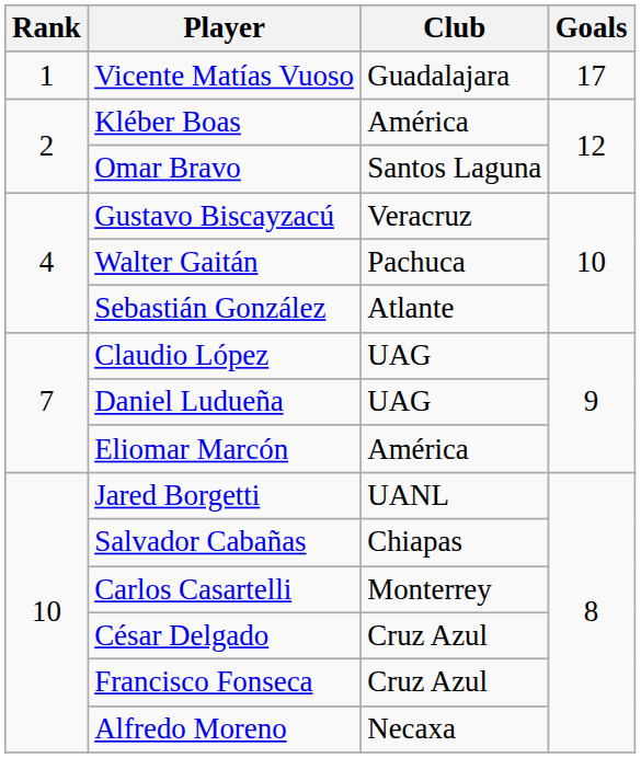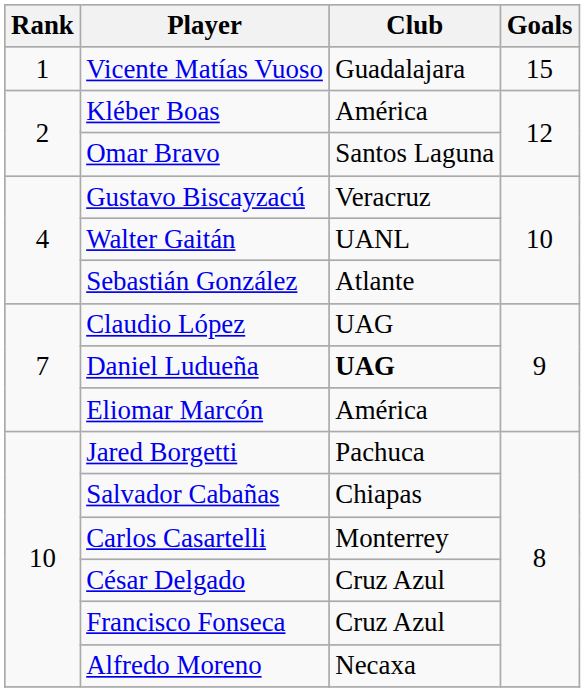Vicente Matías Vuoso | Goals: 17 -> 15
Walter Gaitán | Club: Pachuca -> UANL
Daniel Ludueña | Club: normal -> bold
Jared Borgetti | Club: UANL -> Pachuca
